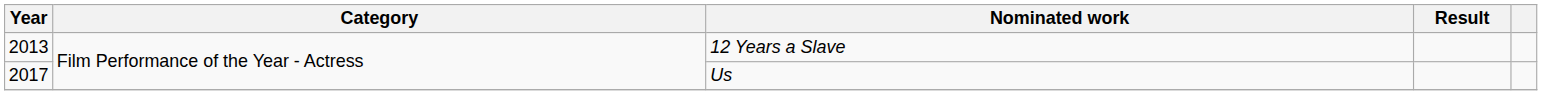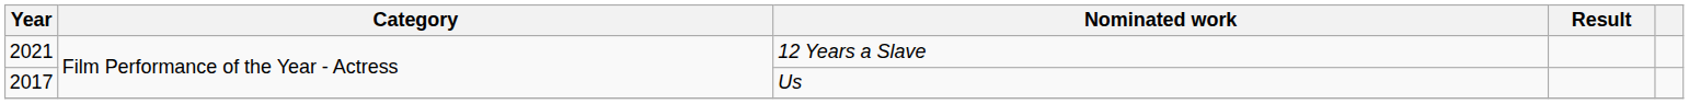12 Years a Slave | Year: 2013 -> 2021
